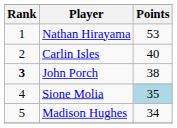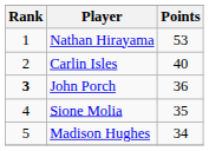John Porch | Points: 38 -> 36
Sione Molia | Points: lightblue background -> no background
